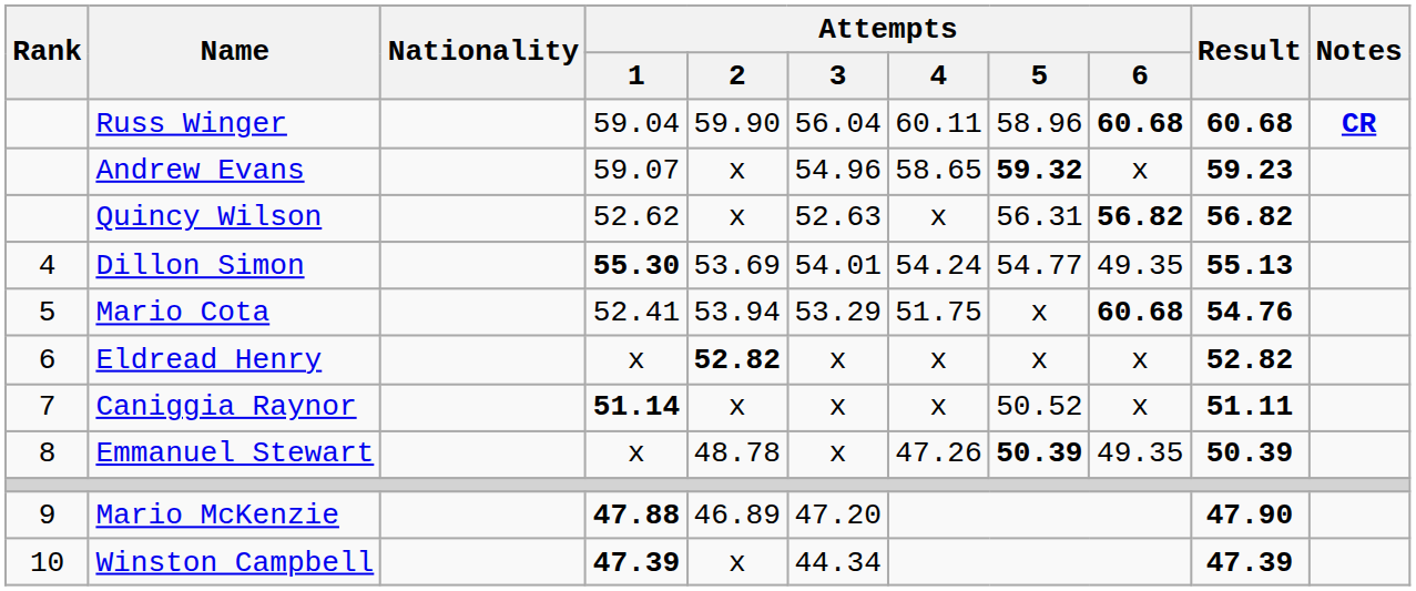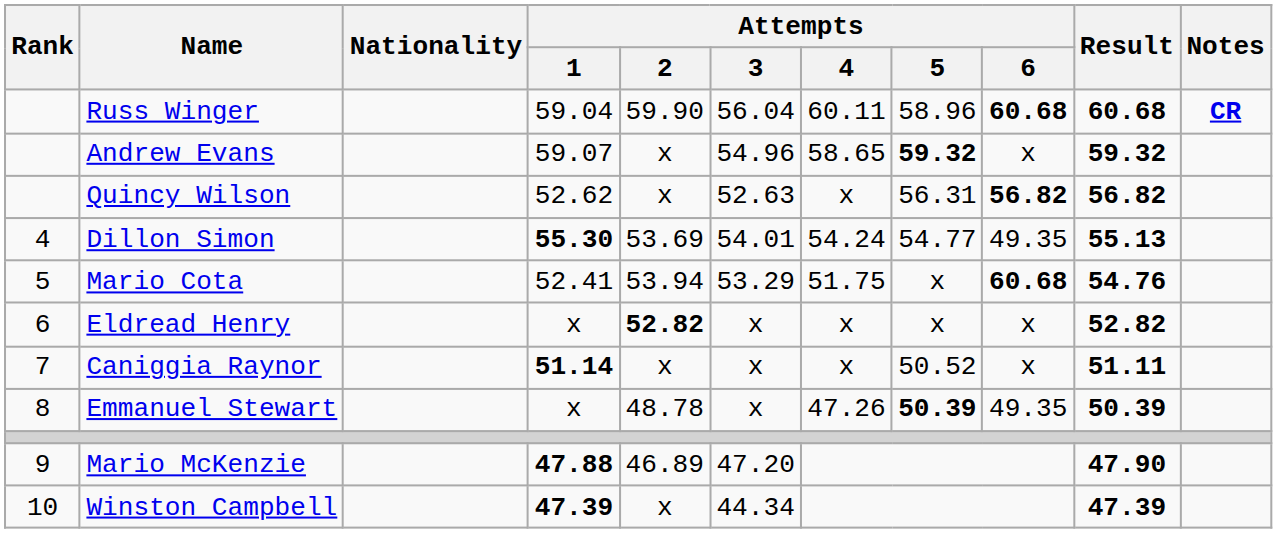Andrew Evans | Result: 59.23 -> 59.32
